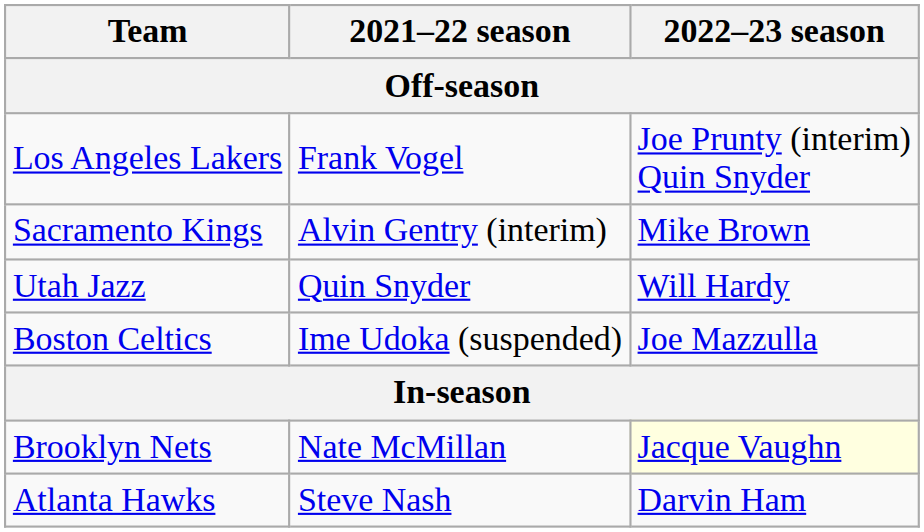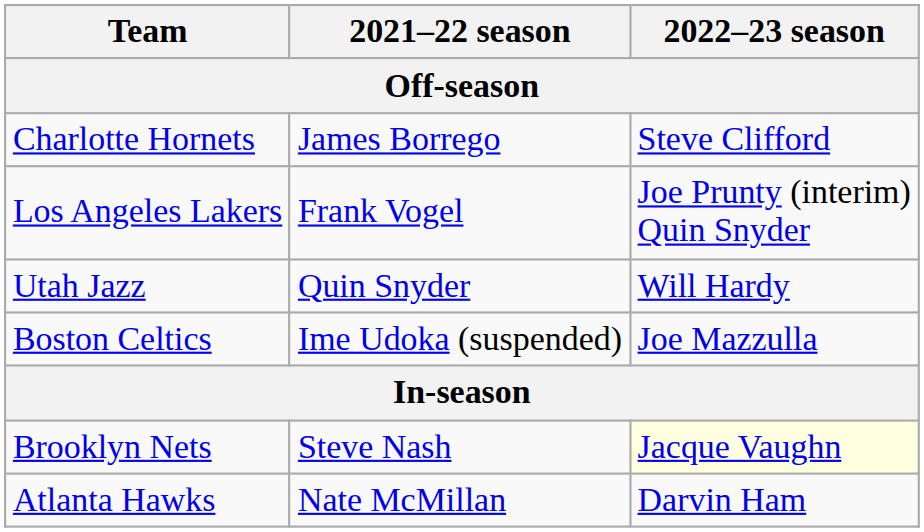+ row: Charlotte Hornets | James Borrego | Steve Clifford
- row: Sacramento Kings | Alvin Gentry (interim) | Mike Brown
Brooklyn Nets | 2021–22 season: Nate McMillan -> Steve Nash
Atlanta Hawks | 2021–22 season: Steve Nash -> Nate McMillan
